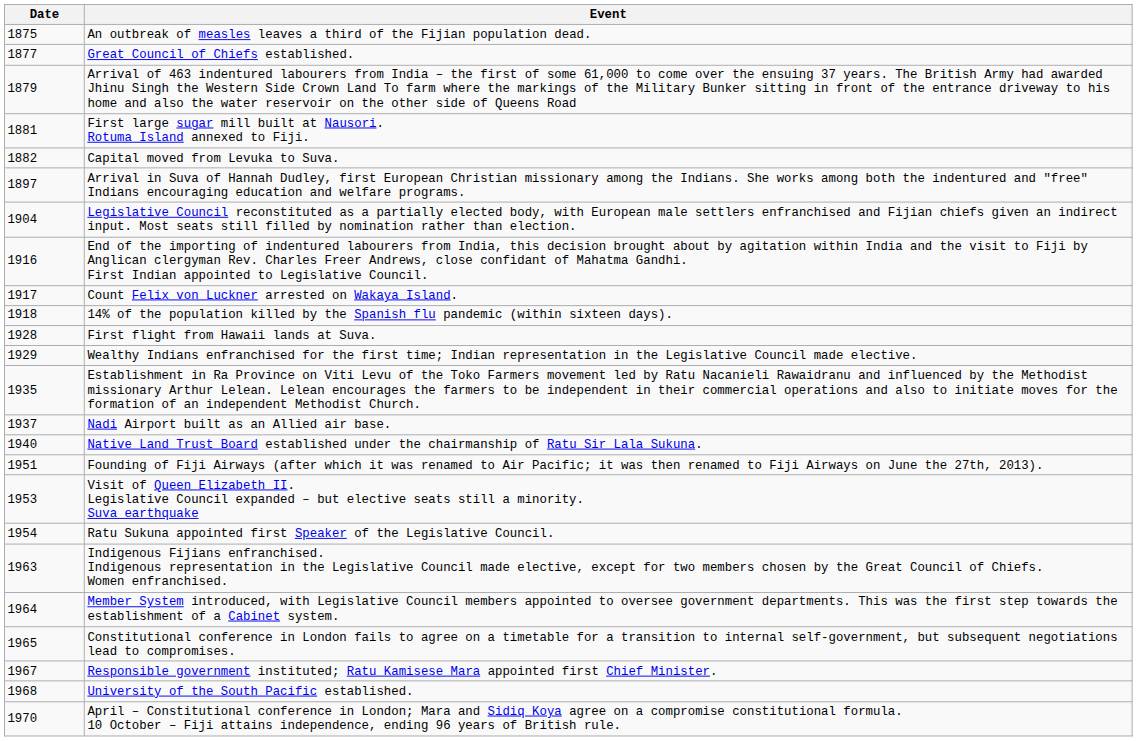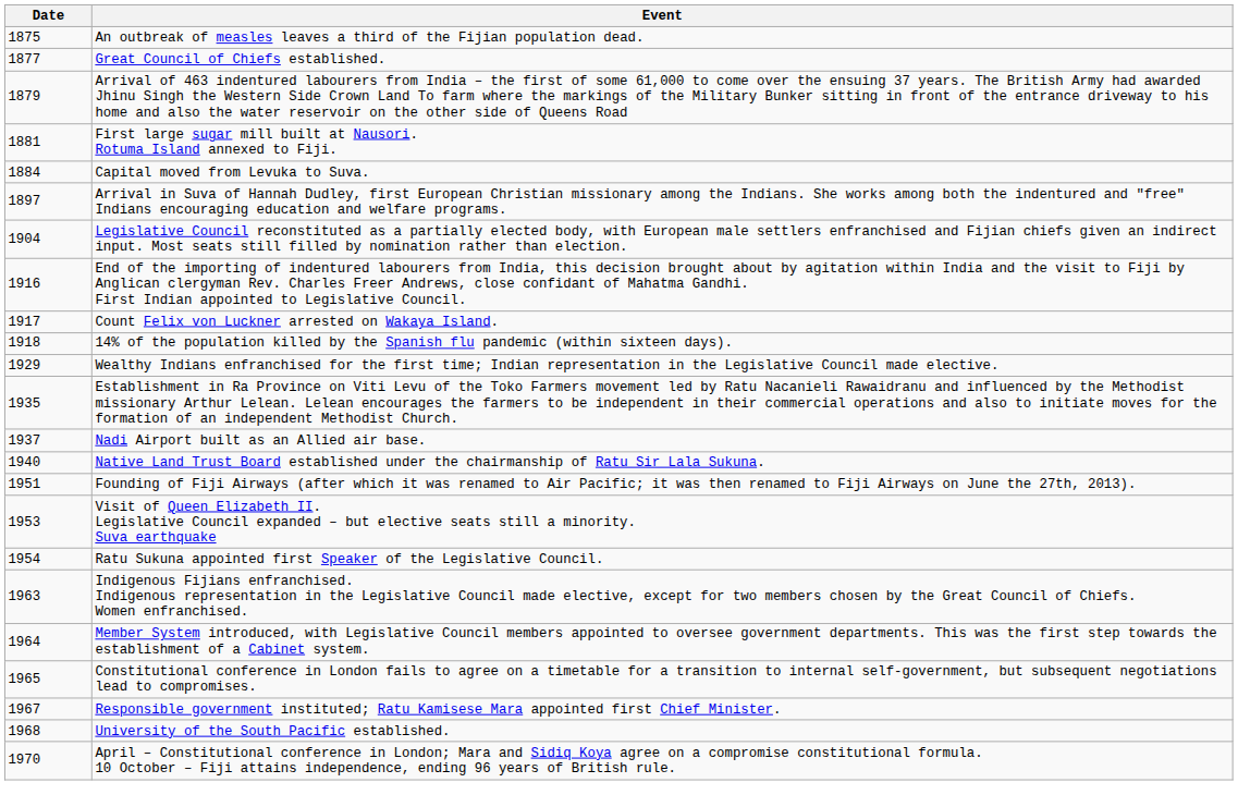Capital moved from Levuka to Suva. | Date: 1882 -> 1884
- row: 1928 | First flight from Hawaii lands at Suva.
